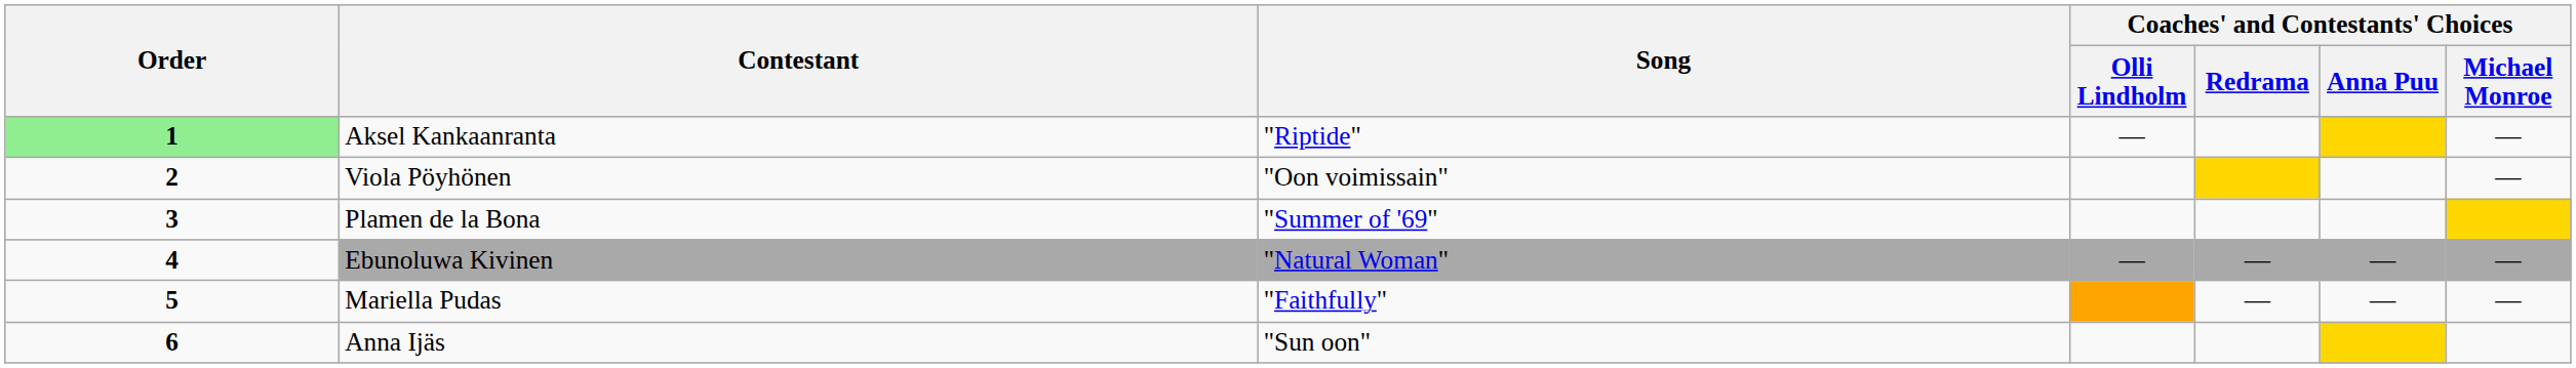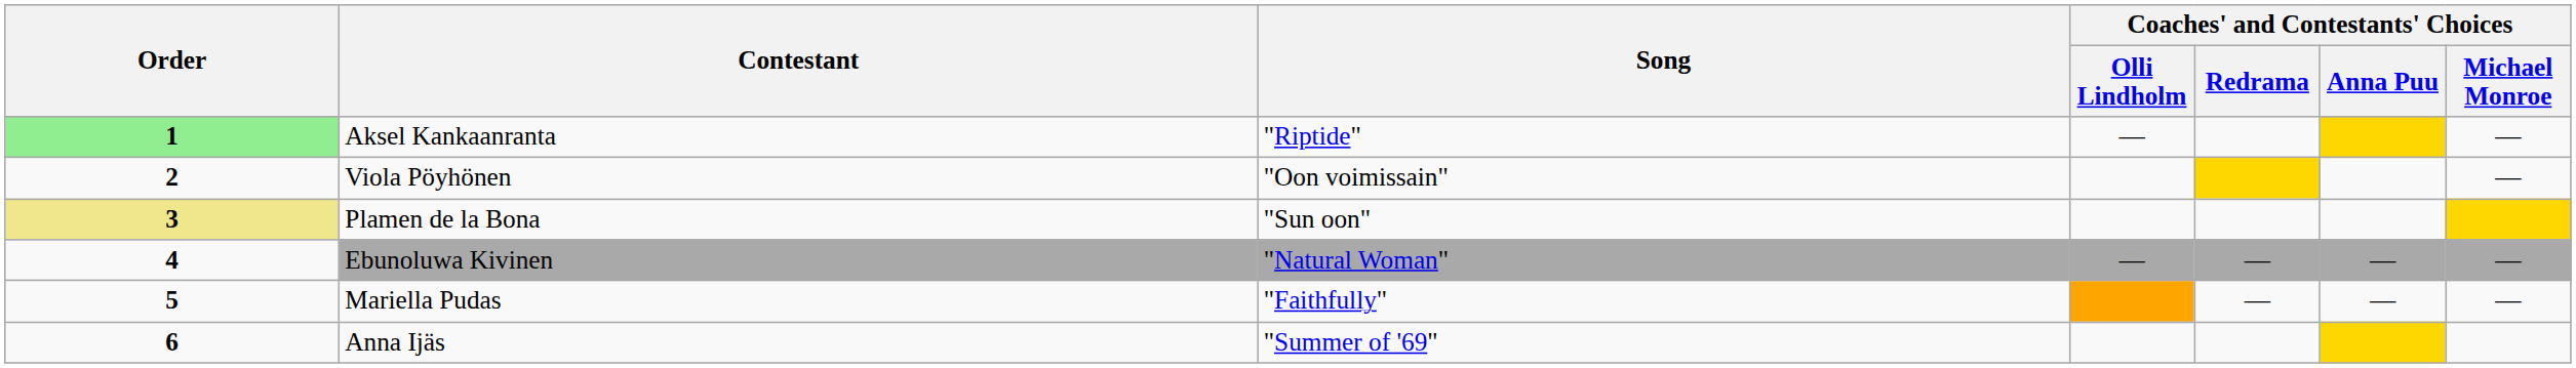Plamen de la Bona | Order: no background -> khaki background
Plamen de la Bona | Song: "Summer of '69" -> "Sun oon"
Anna Ijäs | Song: "Sun oon" -> "Summer of '69"
